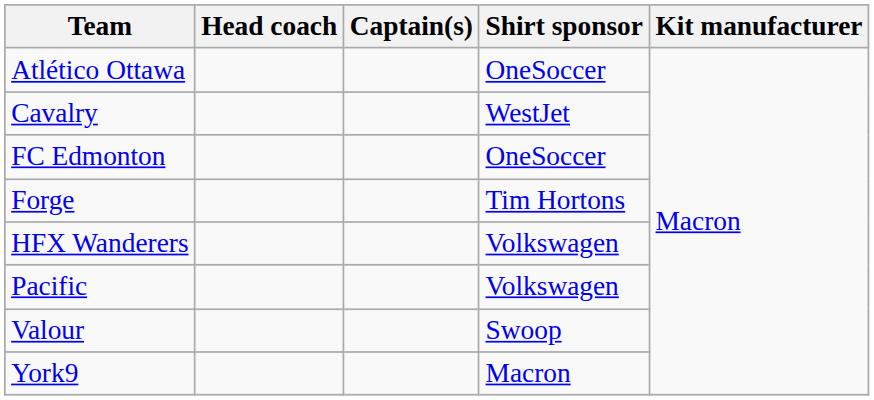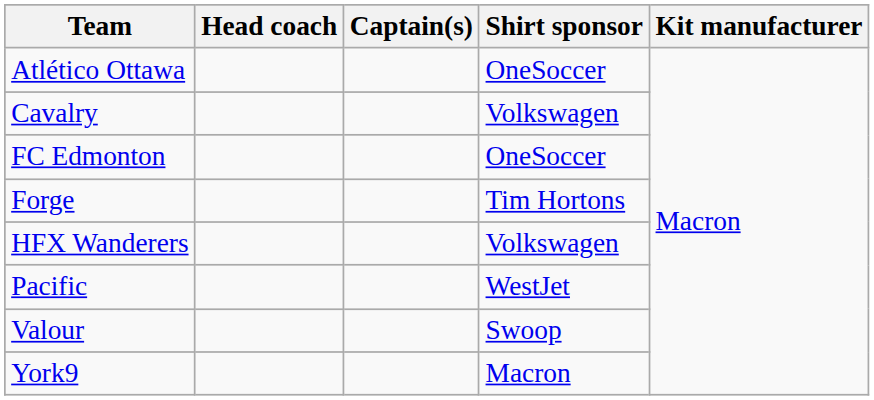Cavalry | Shirt sponsor: WestJet -> Volkswagen
Pacific | Shirt sponsor: Volkswagen -> WestJet
